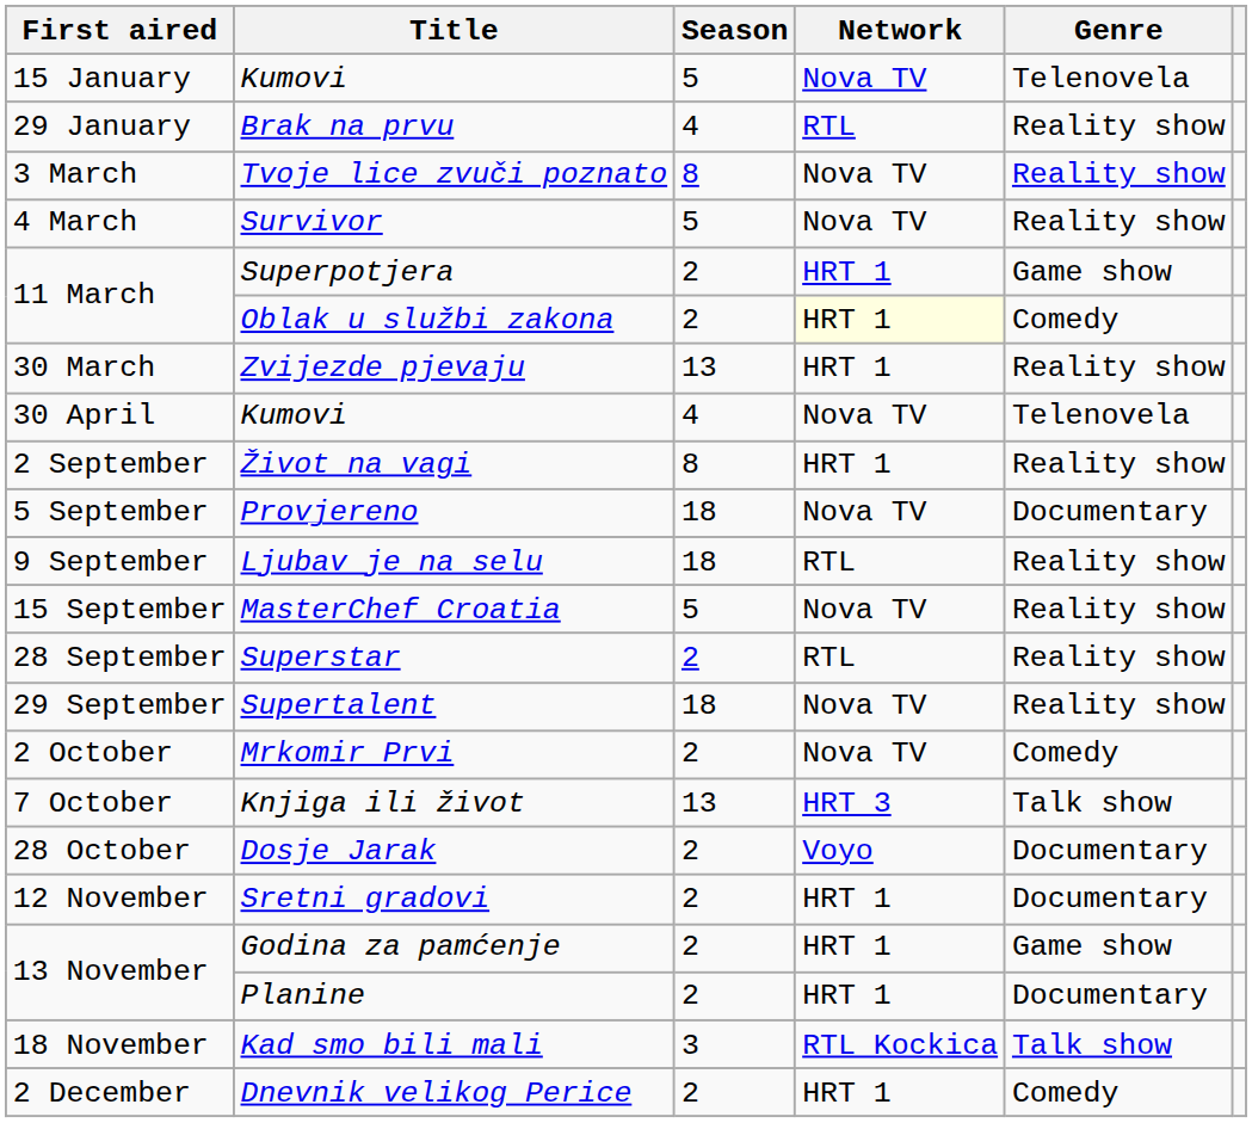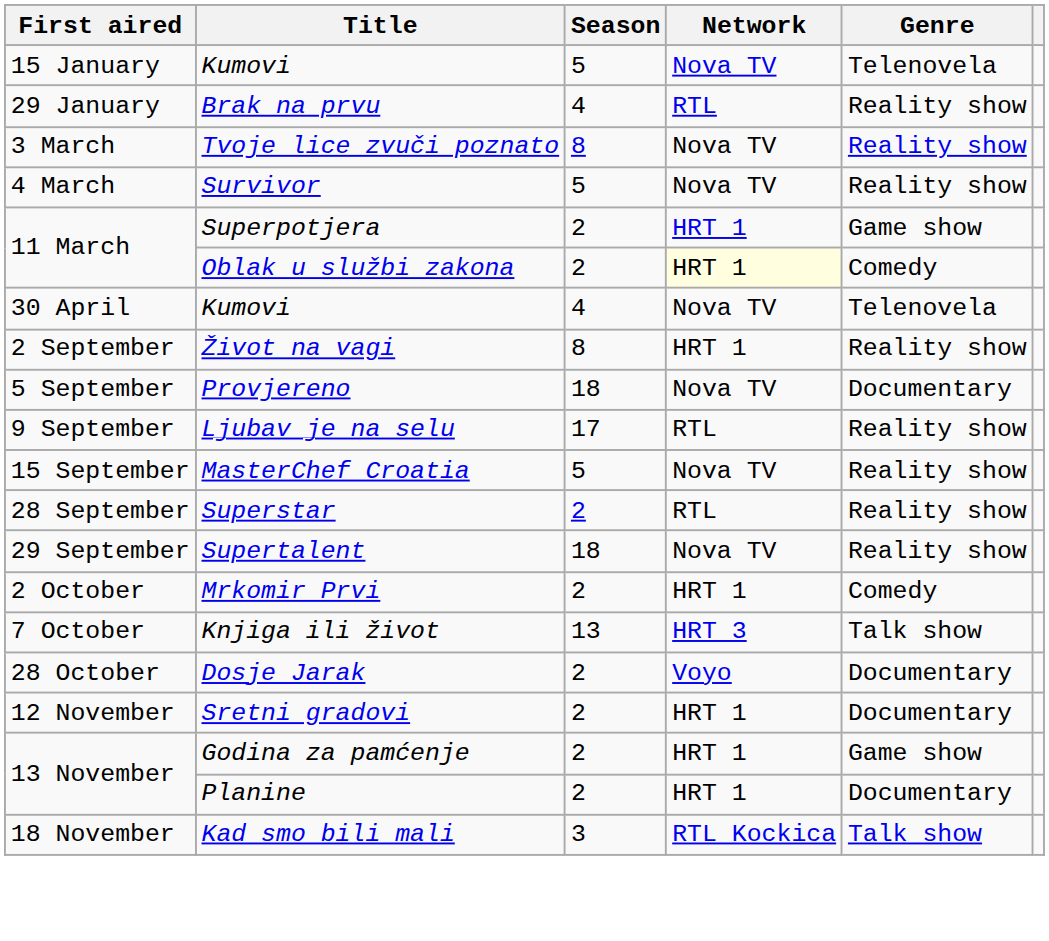- row: 30 March | Zvijezde pjevaju | 13 | HRT 1 | Reality show
Ljubav je na selu | Season: 18 -> 17
Mrkomir Prvi | Network: Nova TV -> HRT 1
- row: 2 December | Dnevnik velikog Perice | 2 | HRT 1 | Comedy
